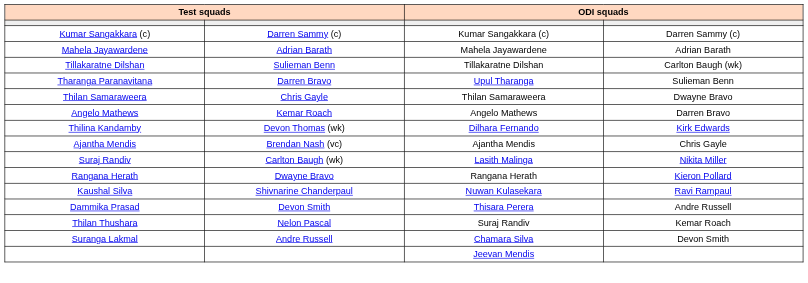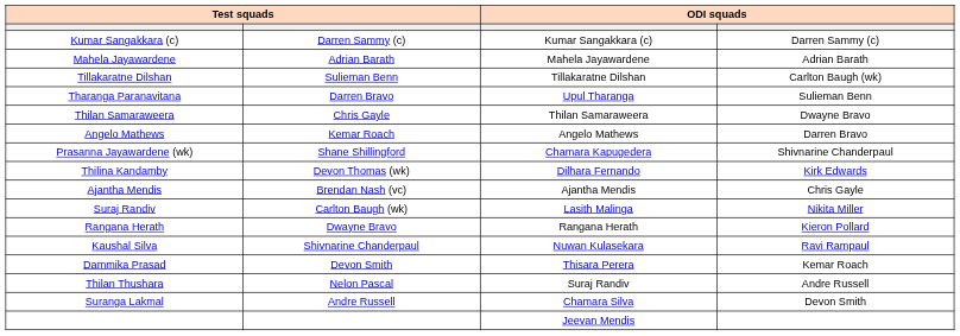+ row: Prasanna Jayawardene (wk) | Shane Shillingford | Chamara Kapugedera | Shivnarine Chanderpaul
Dammika Prasad | column 4: Andre Russell -> Kemar Roach
Thilan Thushara | column 4: Kemar Roach -> Andre Russell
